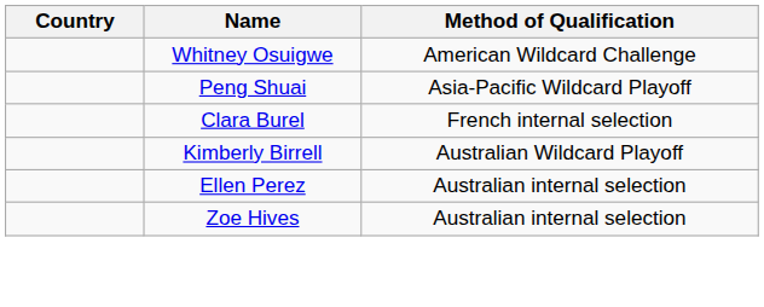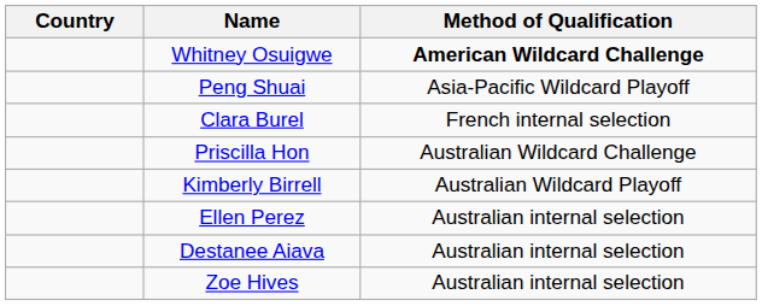Whitney Osuigwe | Method of Qualification: normal -> bold
+ row: Priscilla Hon | Australian Wildcard Challenge
+ row: Destanee Aiava | Australian internal selection
